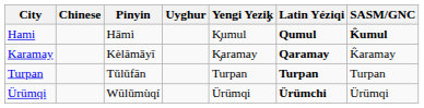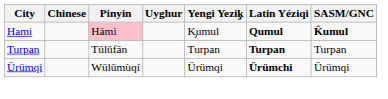Hami | Pinyin: no background -> pink background
- row: Karamay | Kèlāmǎyī | K̡aramay | Qaramay | K̂aramay
